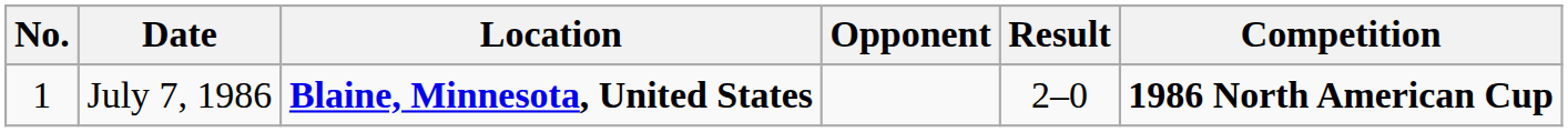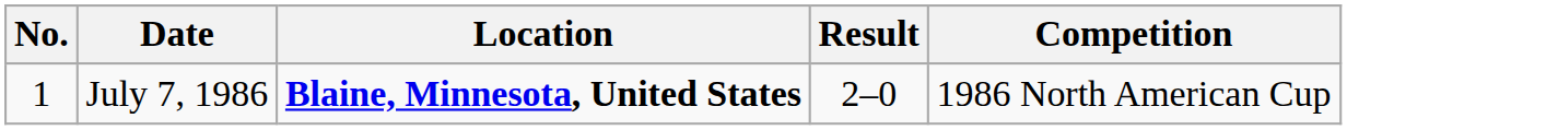- column: Opponent
July 7, 1986 | Competition: bold -> normal
